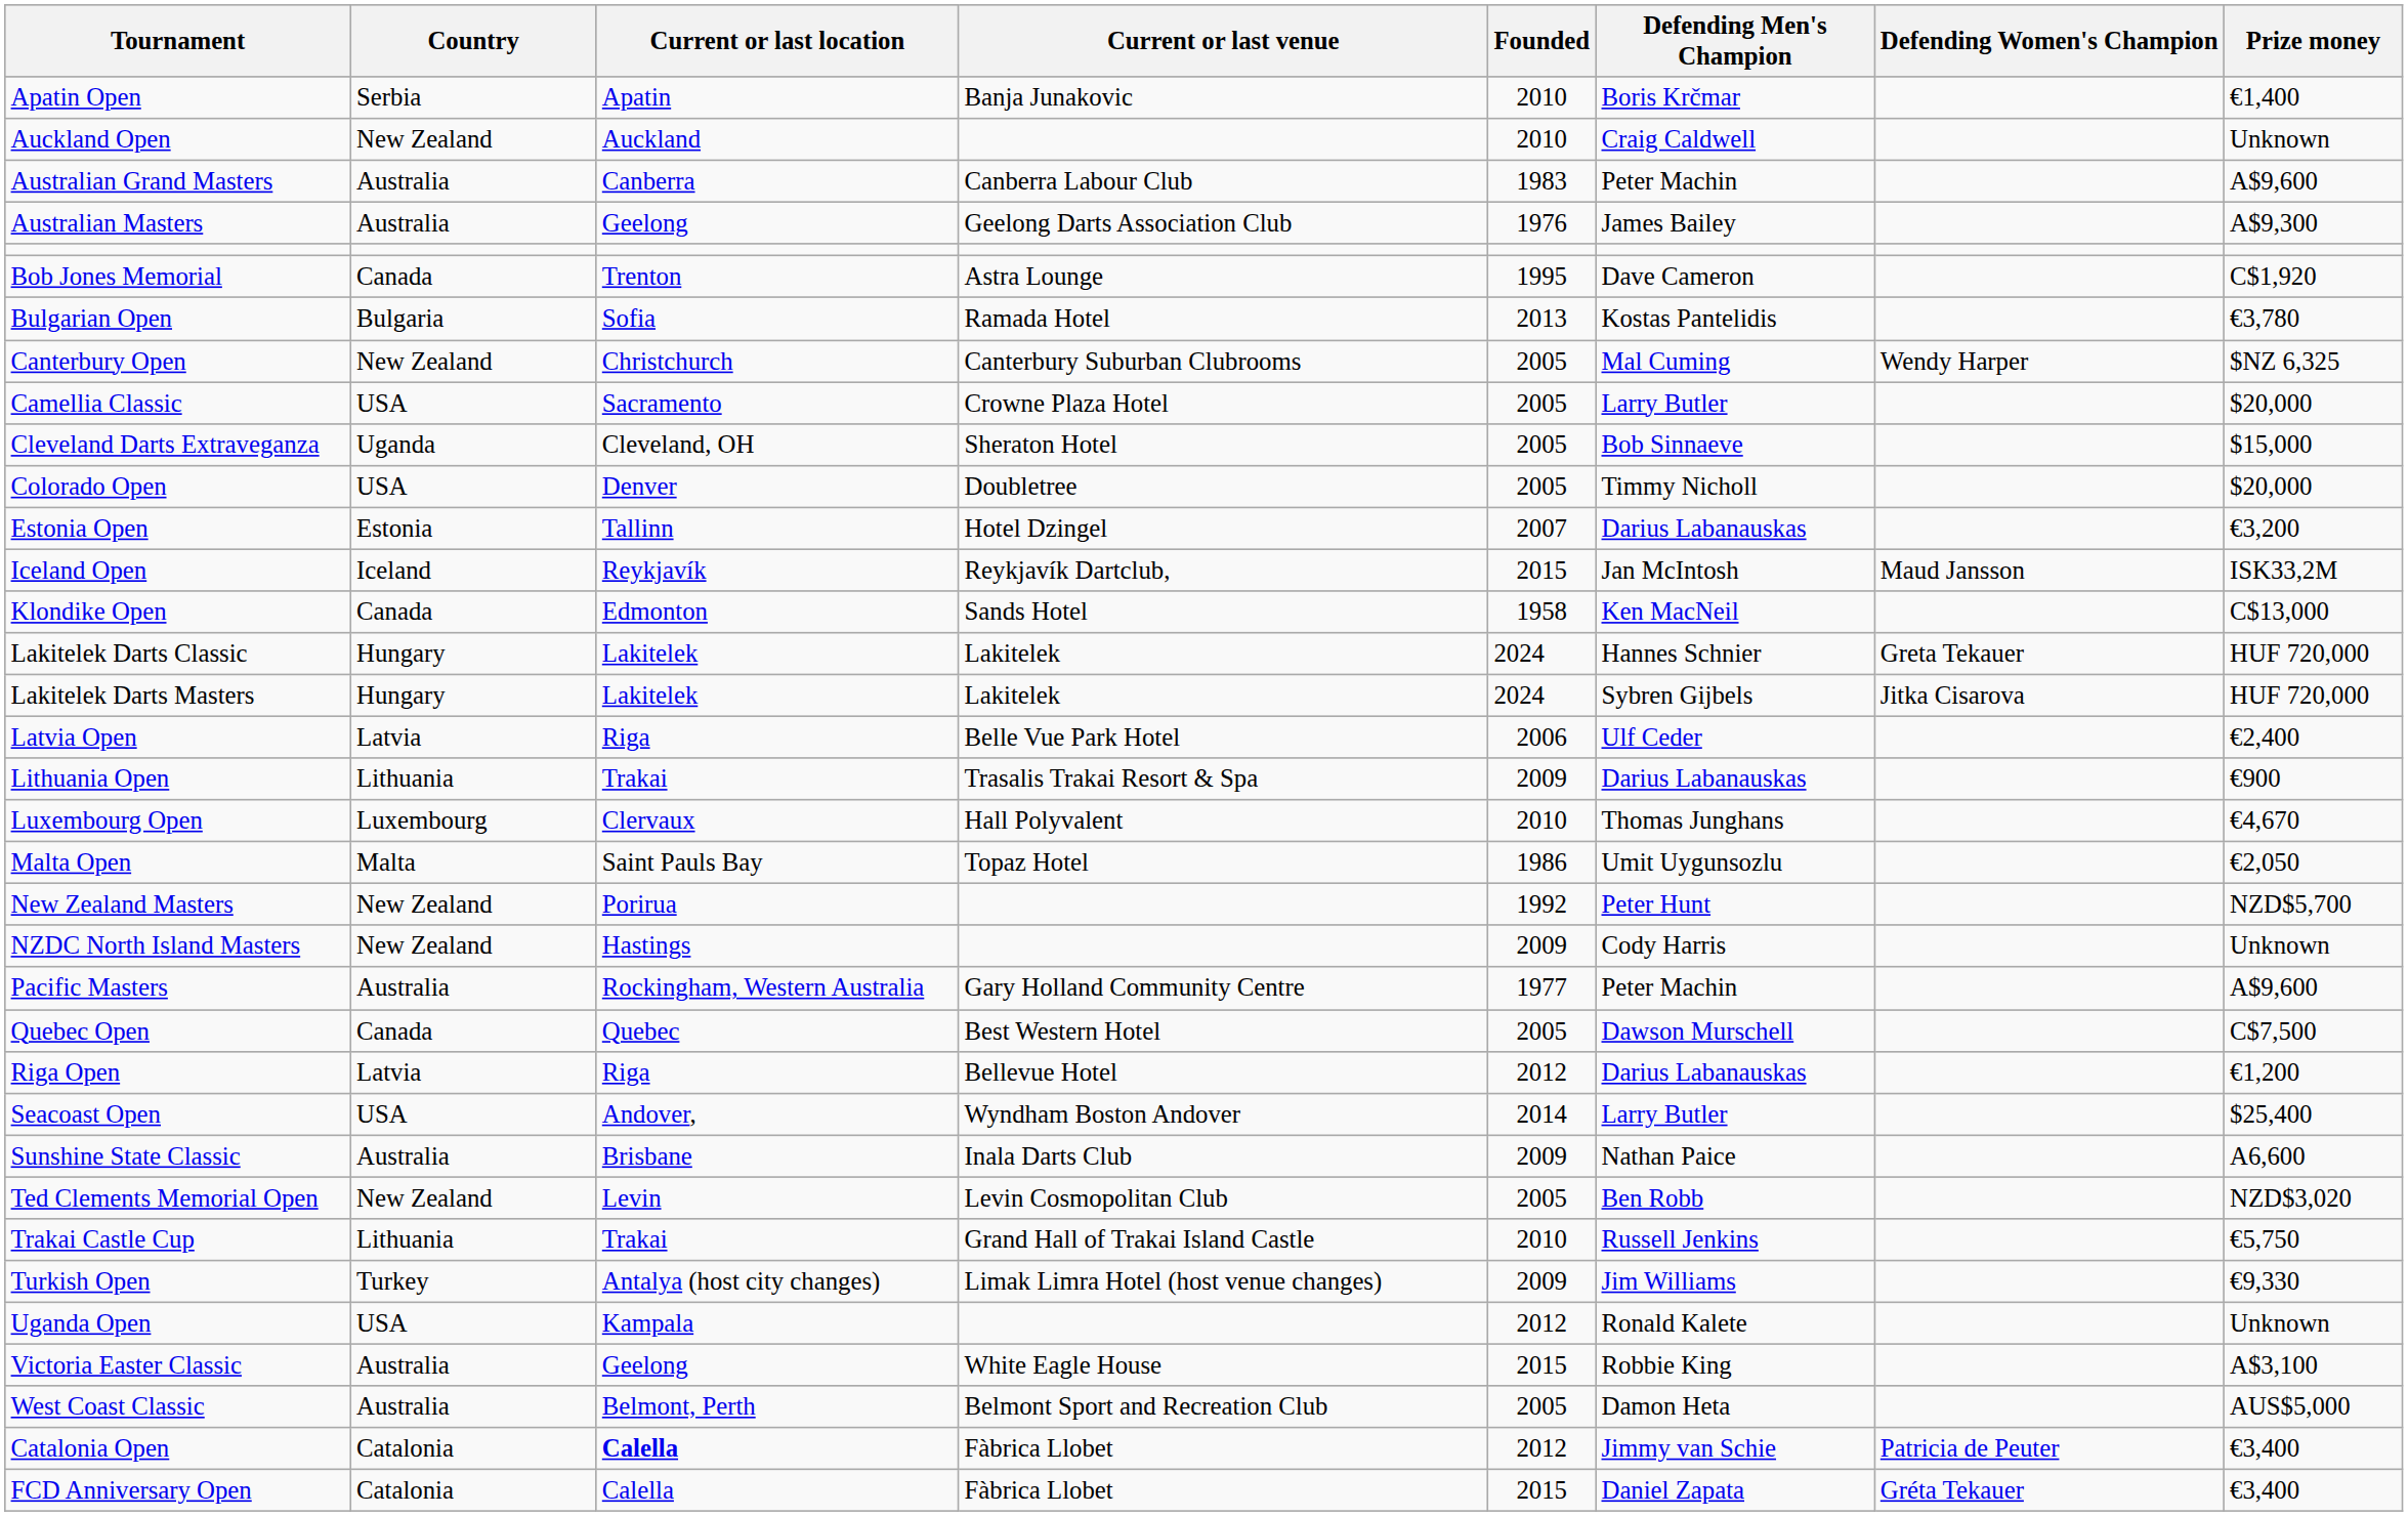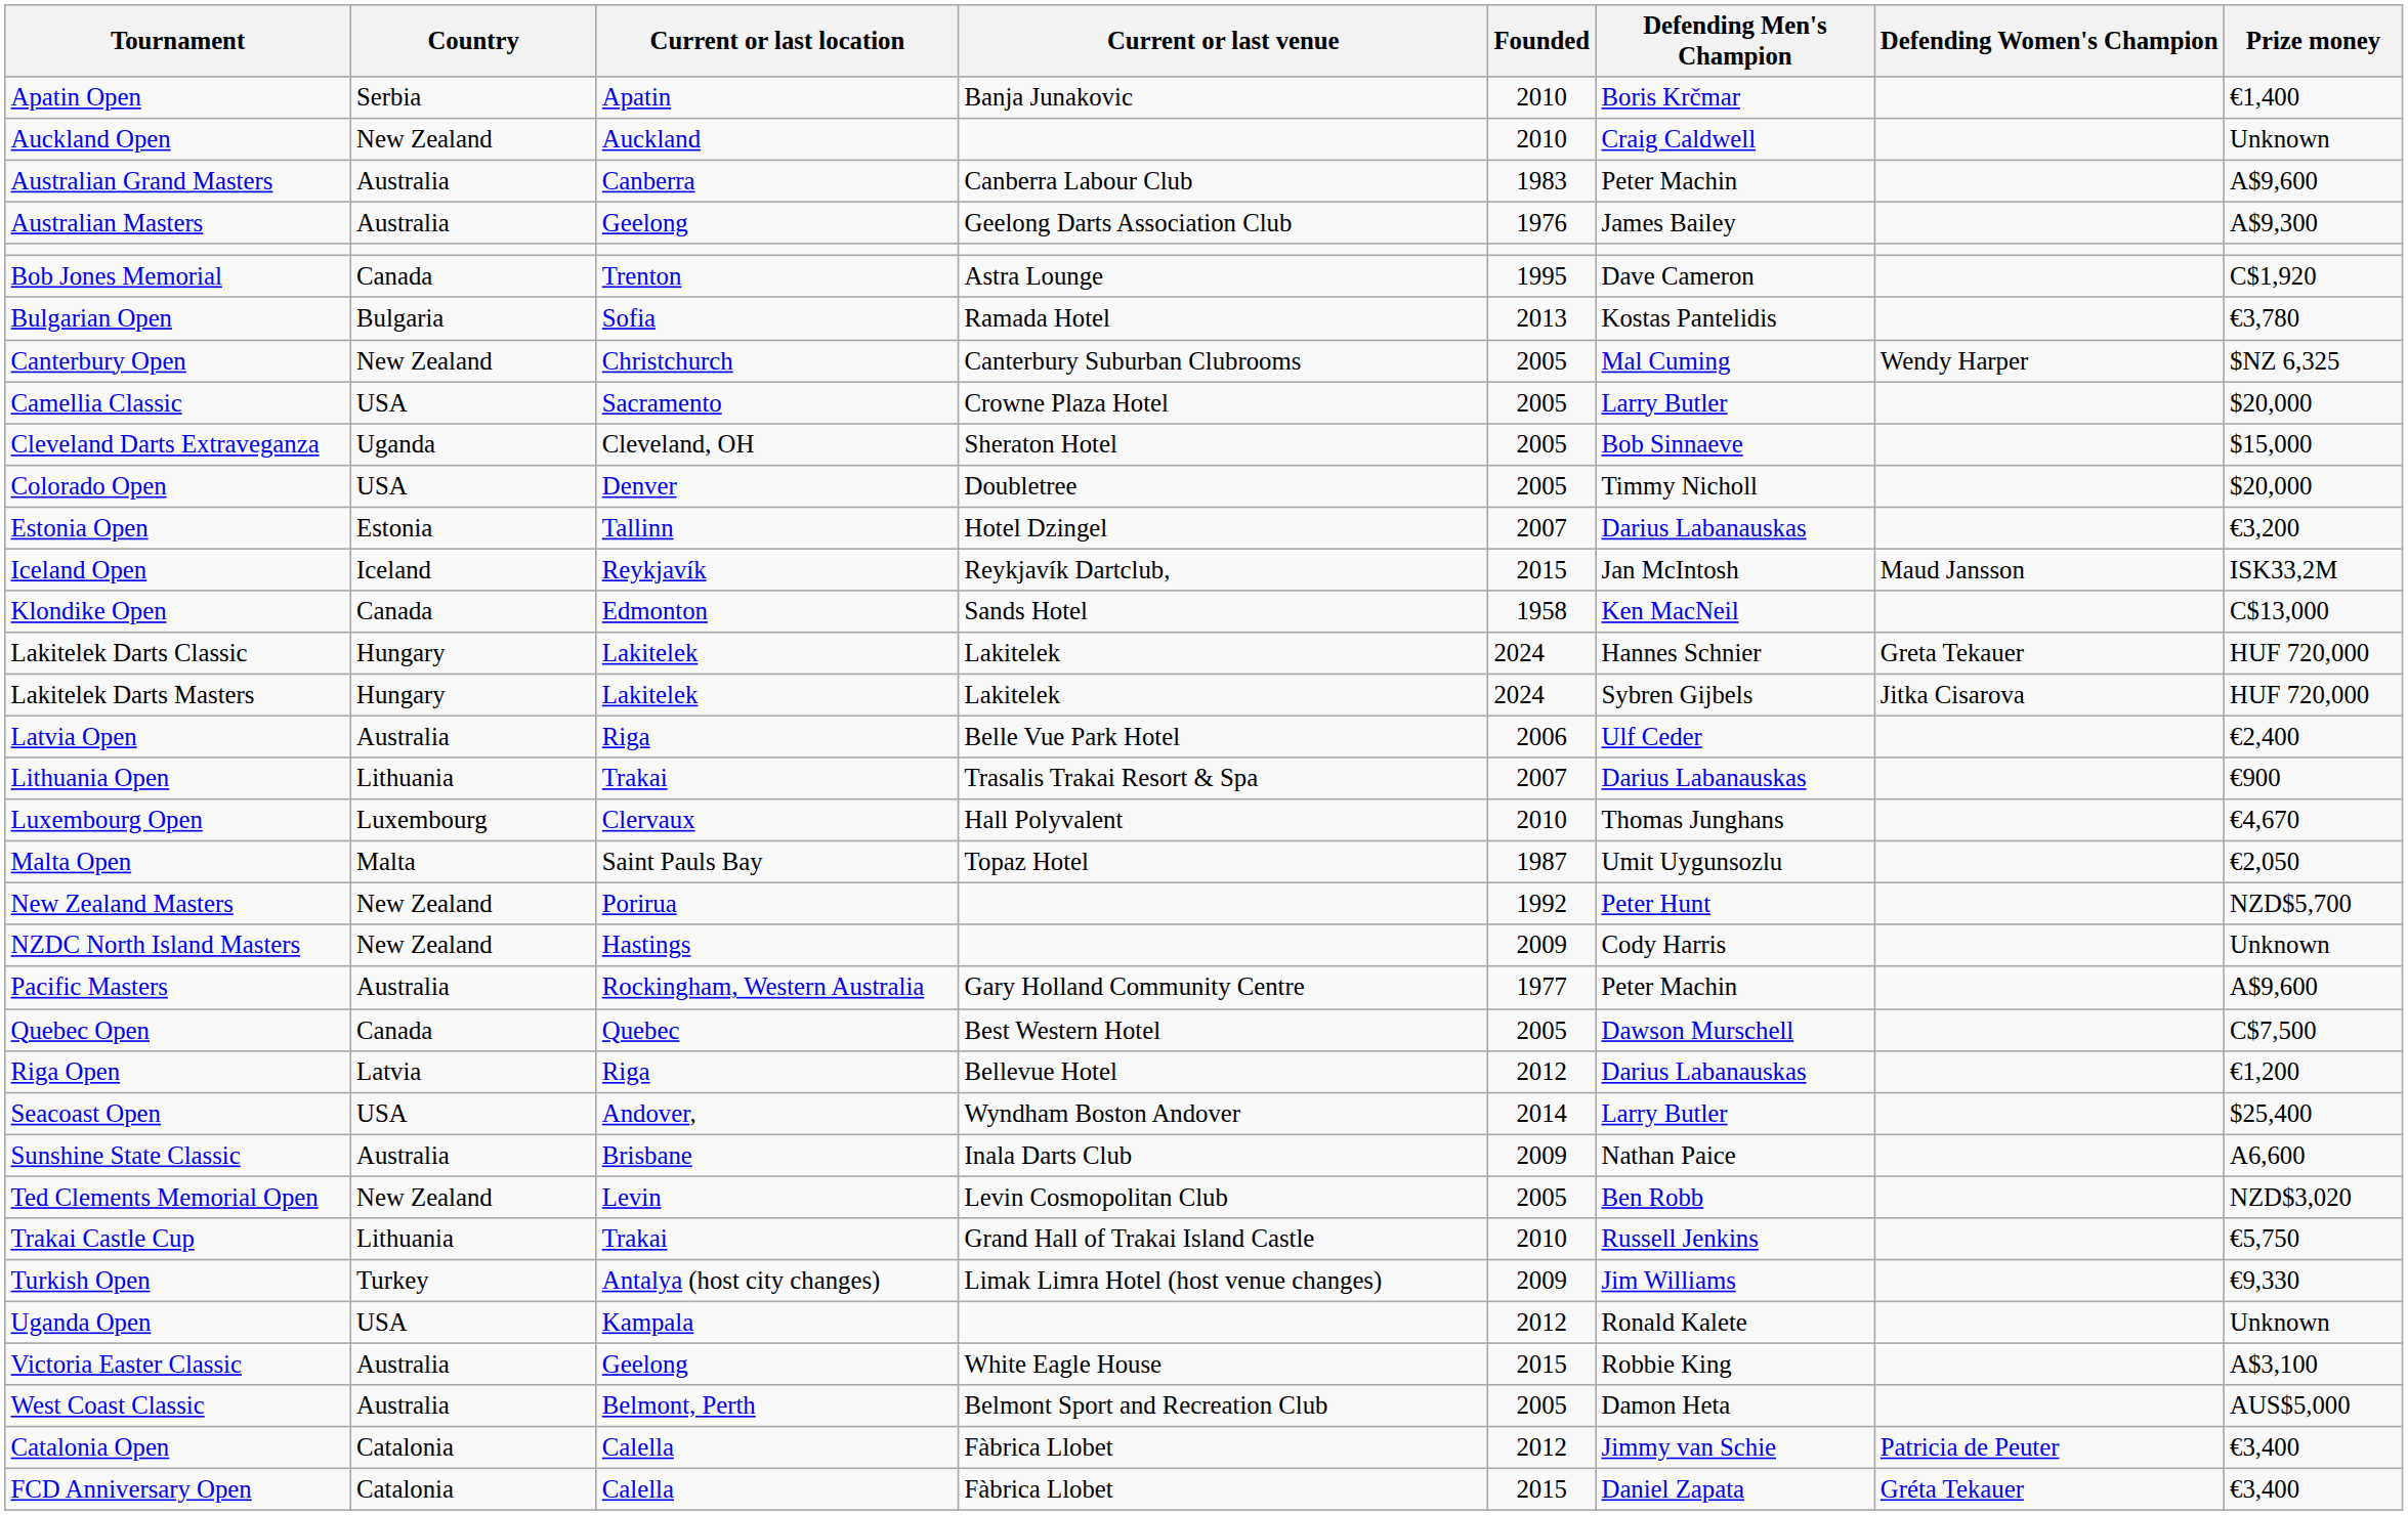Latvia Open | Country: Latvia -> Australia
Lithuania Open | Founded: 2009 -> 2007
Malta Open | Founded: 1986 -> 1987
Catalonia Open | Current or last location: bold -> normal
